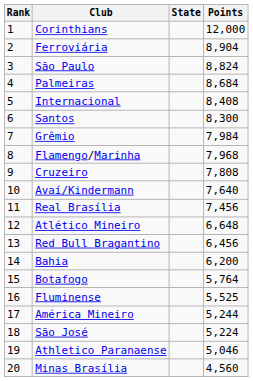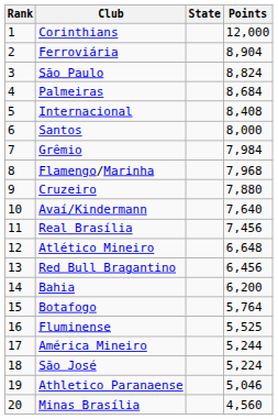Santos | Points: 8,300 -> 8,000
Cruzeiro | Points: 7,808 -> 7,880
